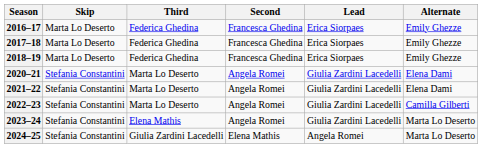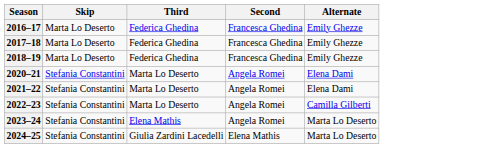- column: Lead | Erica Siorpaes | Erica Siorpaes | Erica Siorpaes | Giulia Zardini Lacedelli | Giulia Zardini Lacedelli | Giulia Zardini Lacedelli | Giulia Zardini Lacedelli | Angela Romei
